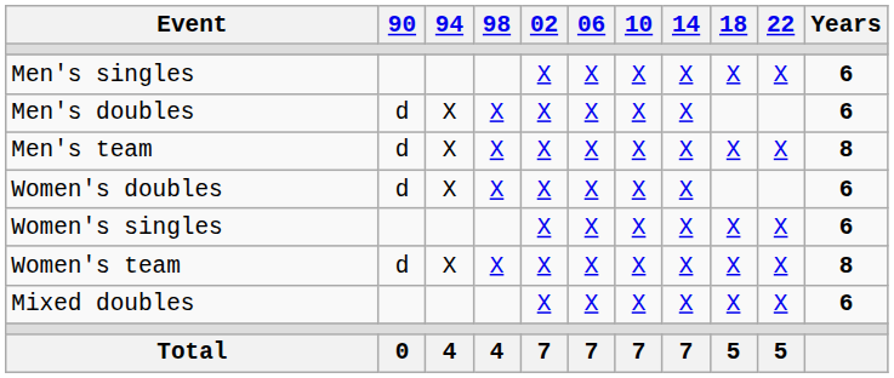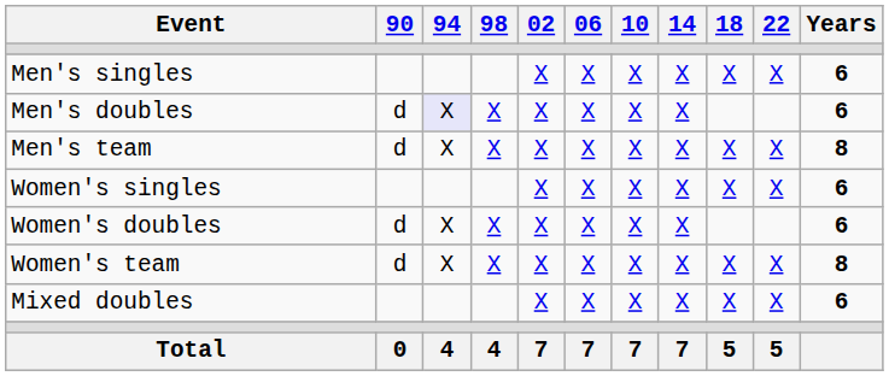Men's doubles | 94: no background -> lavender background
rows swapped: Women's singles <-> Women's doubles
